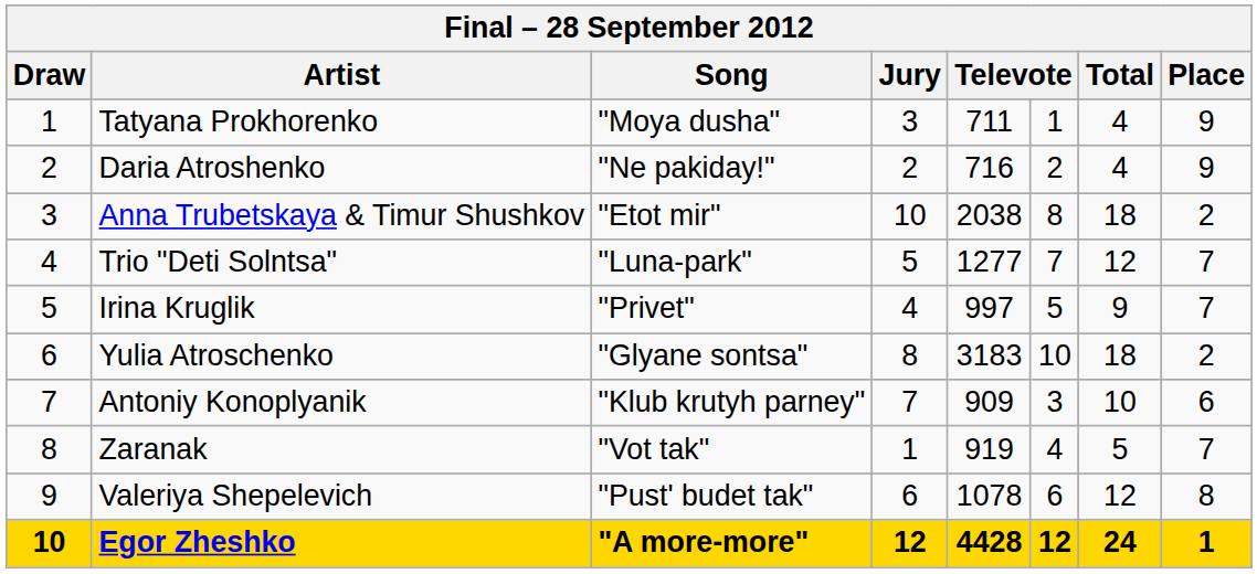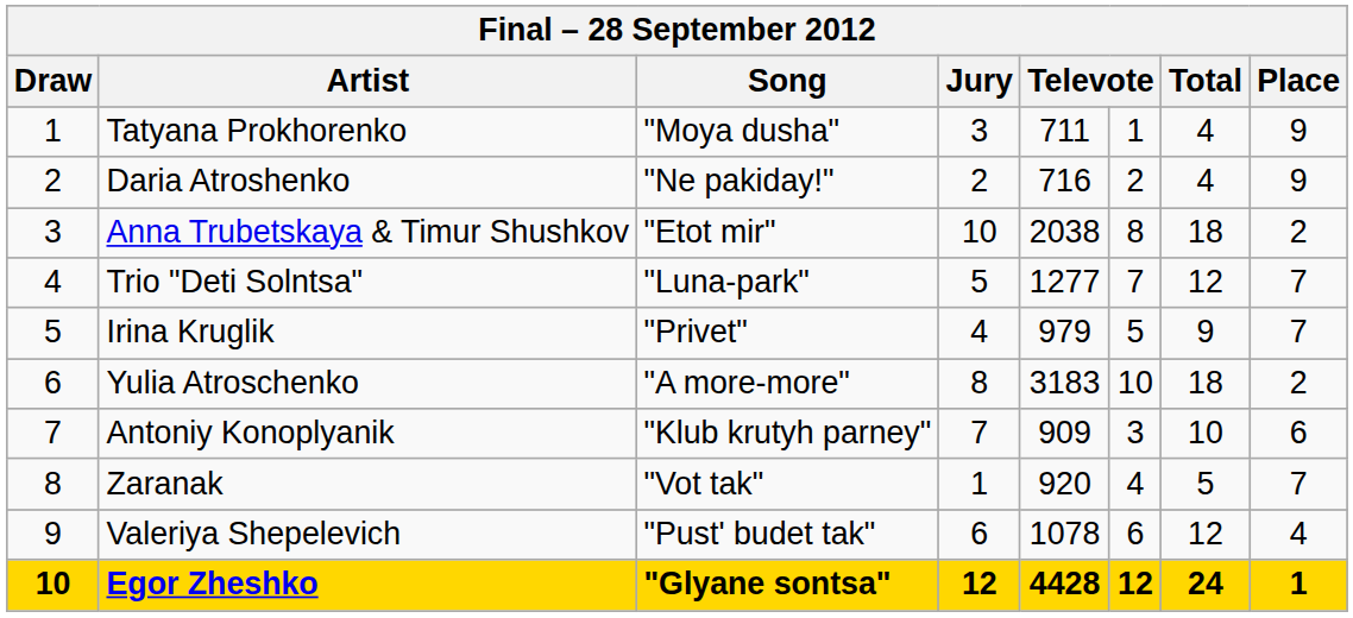Irina Kruglik | column 5: 997 -> 979
Yulia Atroschenko | Song: "Glyane sontsa" -> "A more-more"
Zaranak | column 5: 919 -> 920
Valeriya Shepelevich | Place: 8 -> 4
Egor Zheshko | Song: "A more-more" -> "Glyane sontsa"
